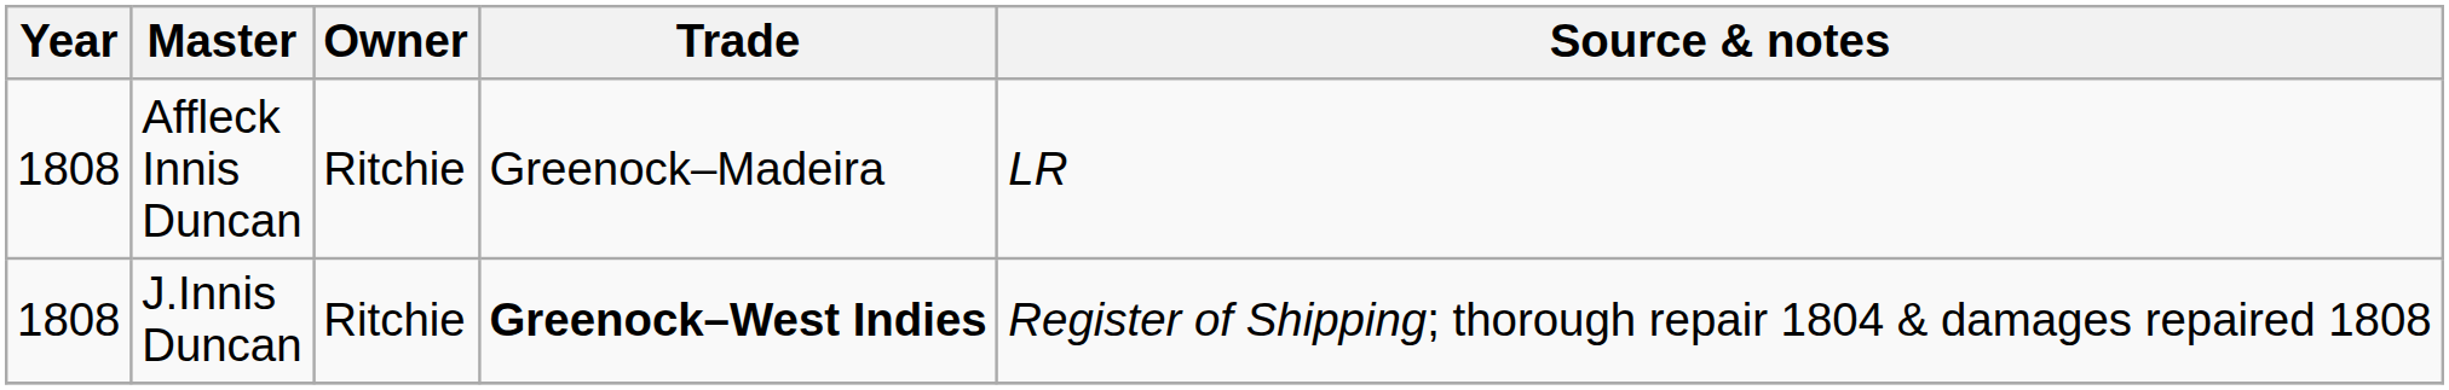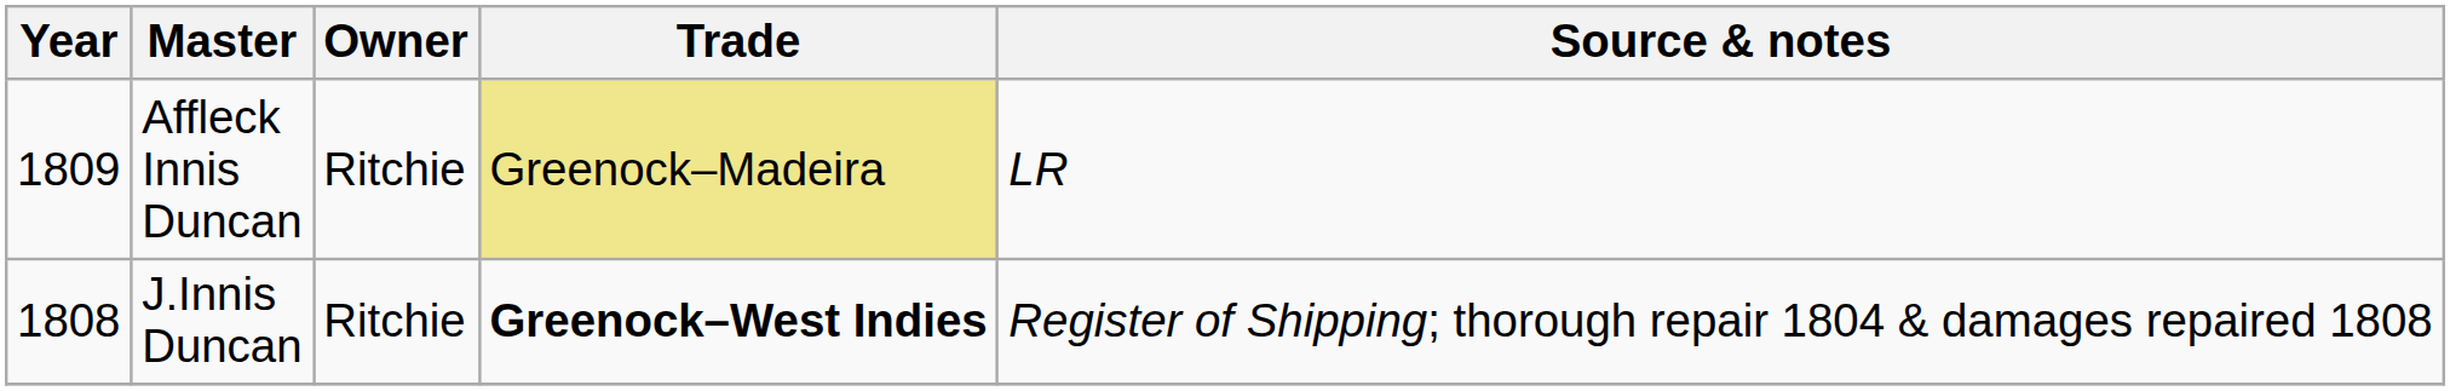Affleck Innis Duncan | Year: 1808 -> 1809
Affleck Innis Duncan | Trade: no background -> khaki background
